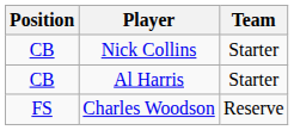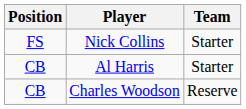Nick Collins | Position: CB -> FS
Charles Woodson | Position: FS -> CB
